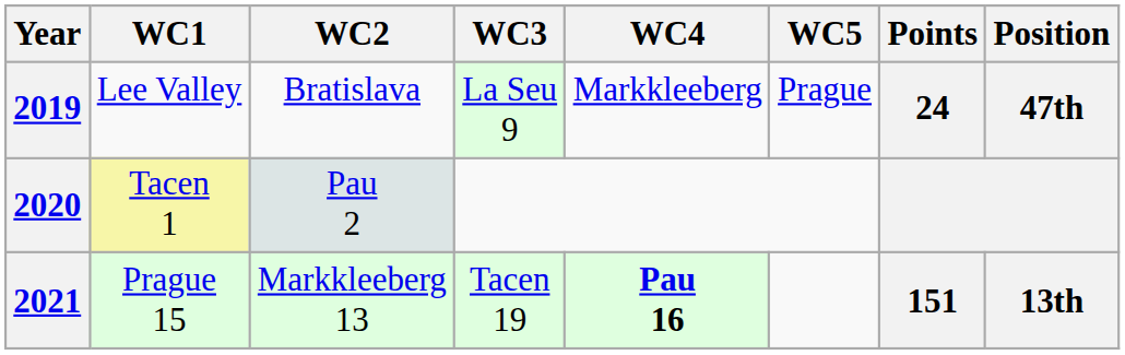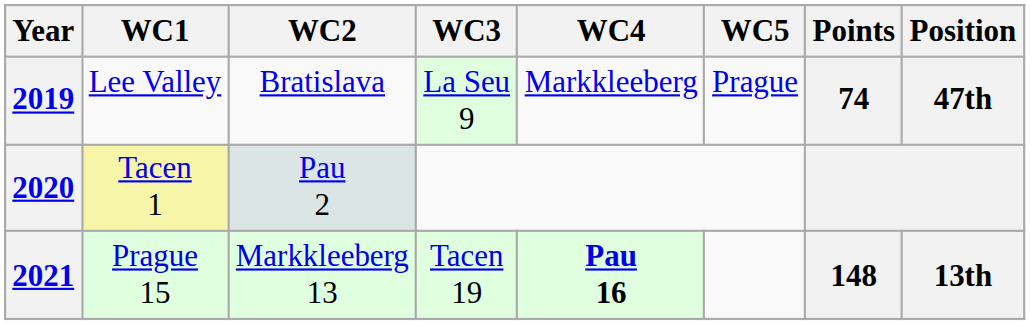2019 | Points: 24 -> 74
2021 | Points: 151 -> 148
